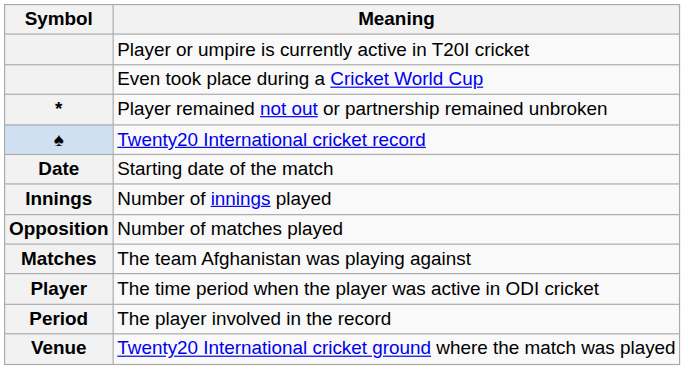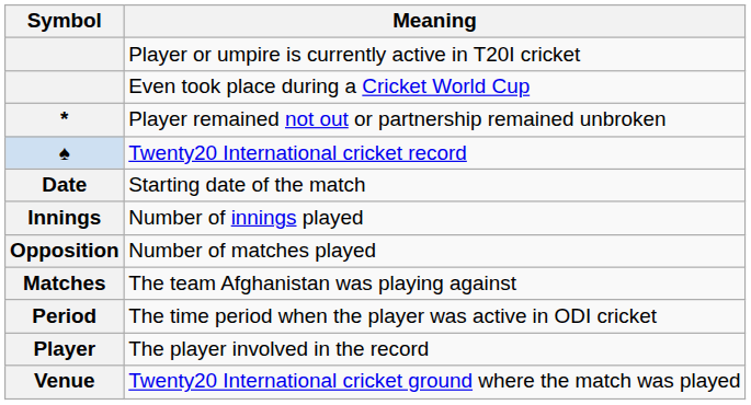The time period when the player was active in ODI cricket | Symbol: Player -> Period
The player involved in the record | Symbol: Period -> Player
